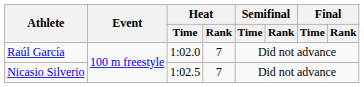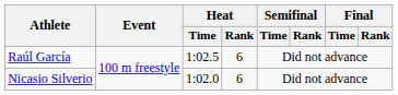Raúl García | Heat / Time: 1:02.0 -> 1:02.5
Raúl García | Heat / Rank: 7 -> 6
Nicasio Silverio | Heat / Time: 1:02.5 -> 1:02.0
Nicasio Silverio | Heat / Rank: 7 -> 6
